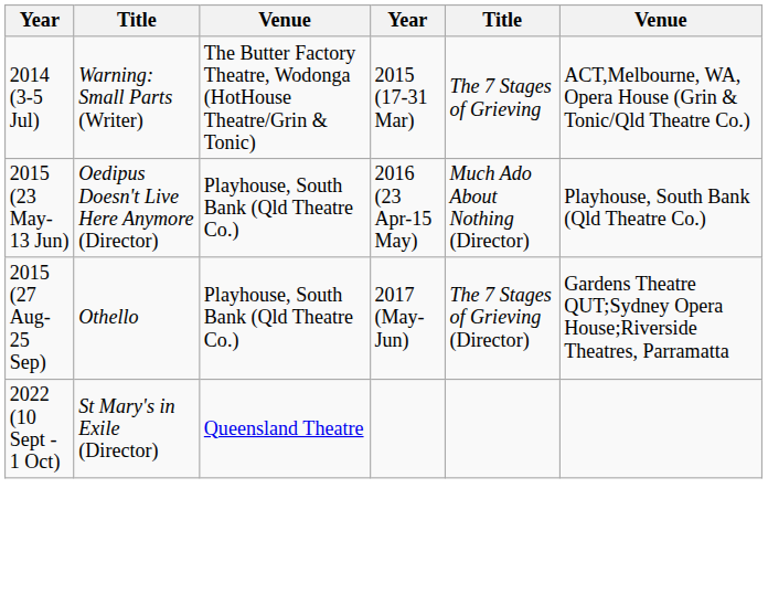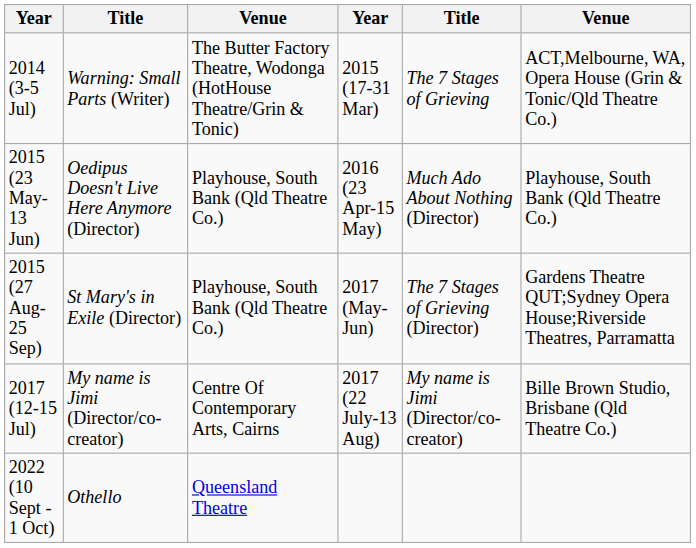2015 (27 Aug-25 Sep) | column 2: Othello -> St Mary's in Exile (Director)
+ row: 2017 (12-15 Jul) | My name is Jimi (Director/co-creator) | Centre Of Contemporary Arts, Cairns | 2017 (22 July-13 Aug) | My name is Jimi (Director/co-creator) | Bille Brown Studio, Brisbane (Qld Theatre Co.)
2022 (10 Sept - 1 Oct) | column 2: St Mary's in Exile (Director) -> Othello
